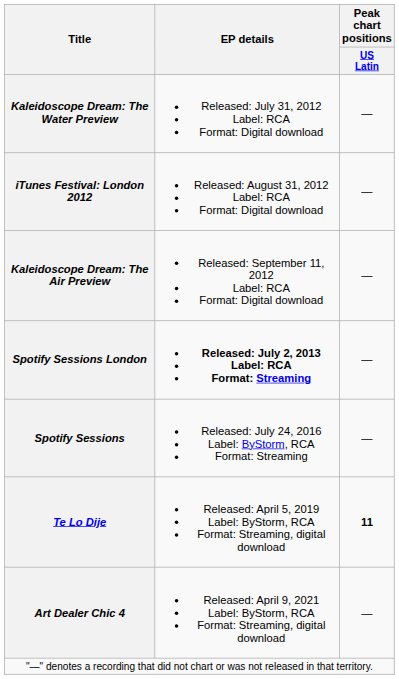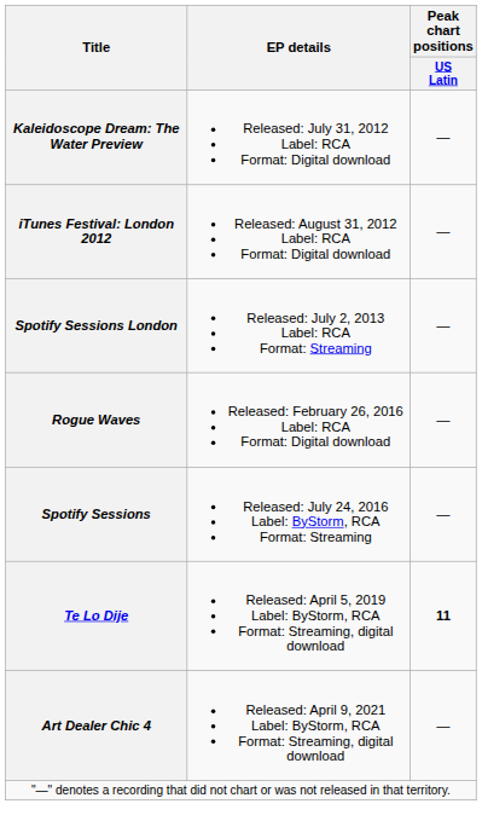- row: Kaleidoscope Dream: The Air Preview | Released: September 11, 2012 Label: RCA Format: Digital download | —
Spotify Sessions London | EP details: bold -> normal
+ row: Rogue Waves | Released: February 26, 2016 Label: RCA Format: Digital download | —
